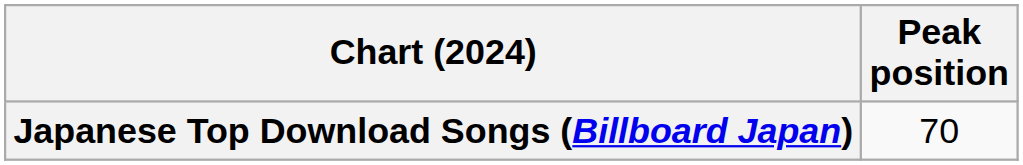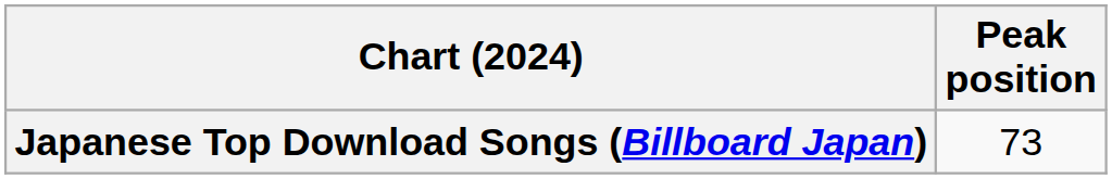Japanese Top Download Songs (Billboard Japan) | Peak position: 70 -> 73
